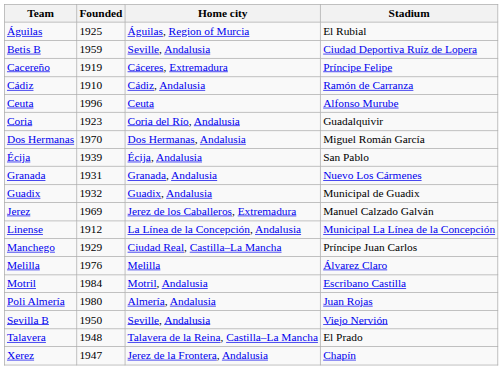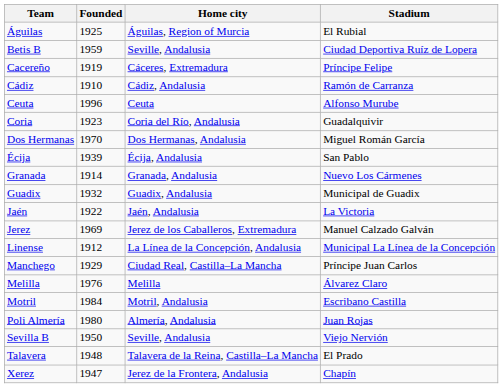Granada | Founded: 1931 -> 1914
+ row: Jaén | 1922 | Jaén, Andalusia | La Victoria
